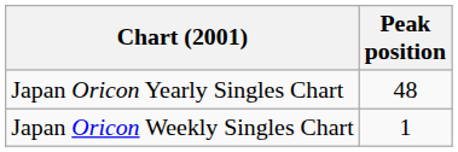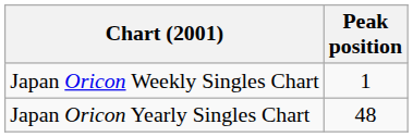rows swapped: Japan Oricon Weekly Singles Chart <-> Japan Oricon Yearly Singles Chart
